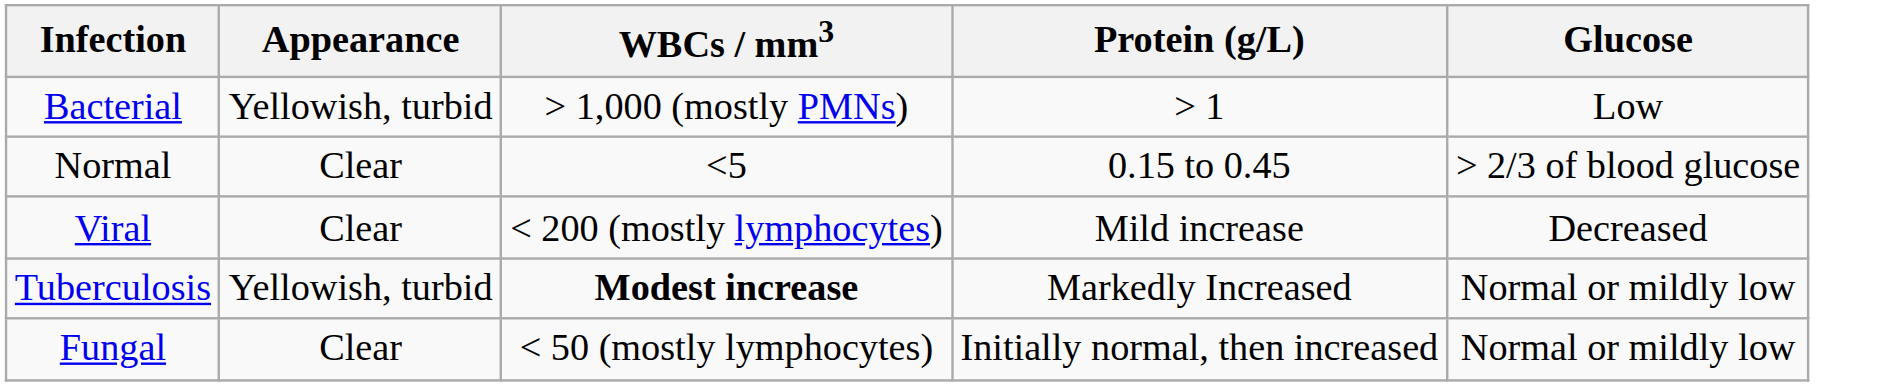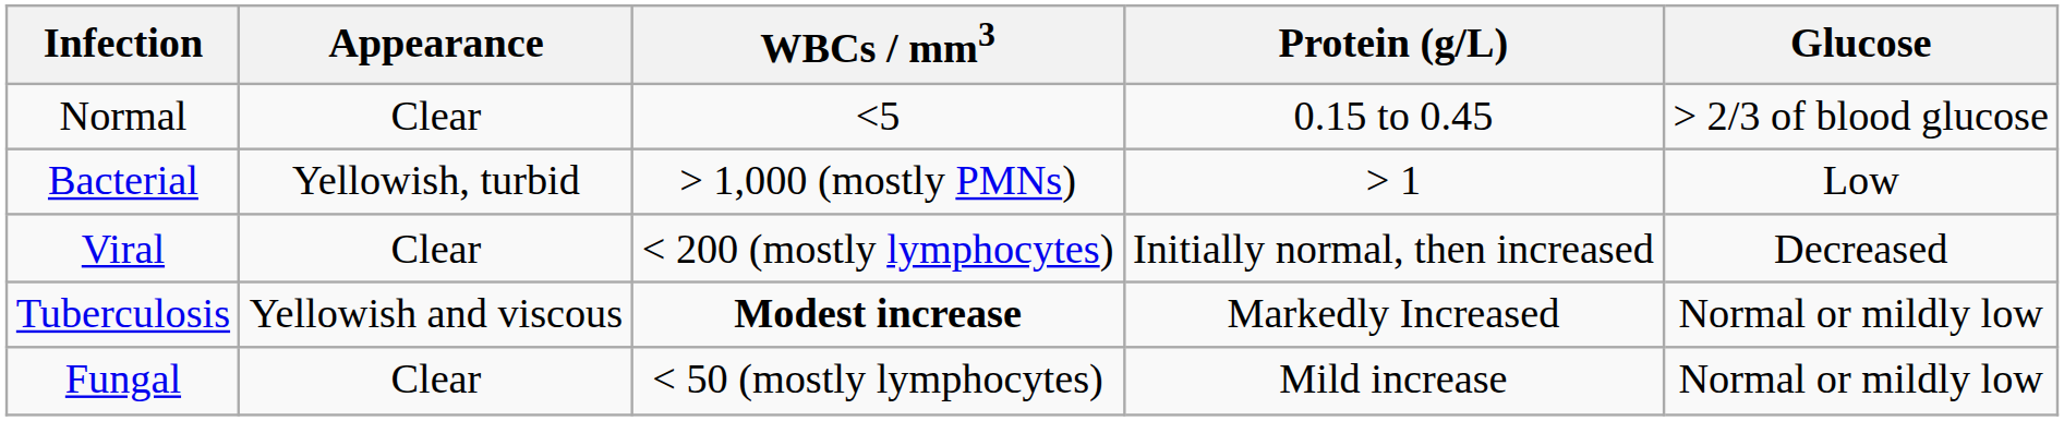rows swapped: Normal <-> Bacterial
Viral | Protein (g/L): Mild increase -> Initially normal, then increased
Tuberculosis | Appearance: Yellowish, turbid -> Yellowish and viscous
Fungal | Protein (g/L): Initially normal, then increased -> Mild increase
